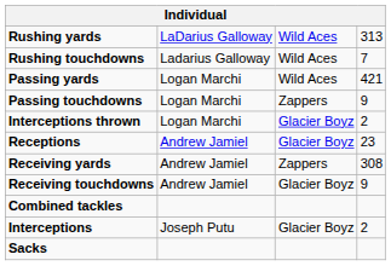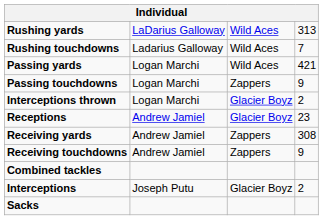Receiving touchdowns | column 3: Glacier Boyz -> Zappers
